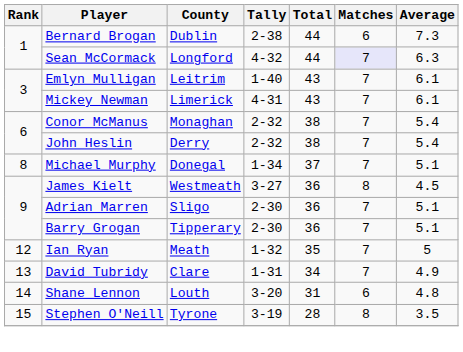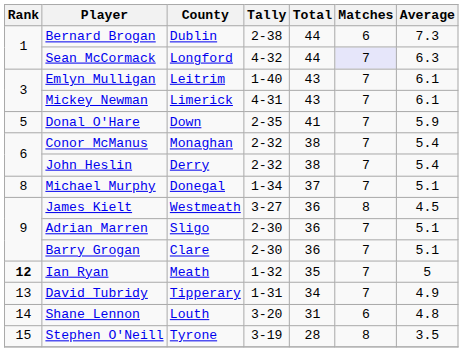+ row: 5 | Donal O'Hare | Down | 2-35 | 41 | 7 | 5.9
Barry Grogan | County: Tipperary -> Clare
Ian Ryan | Rank: normal -> bold
David Tubridy | County: Clare -> Tipperary
